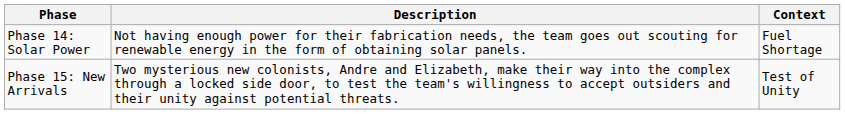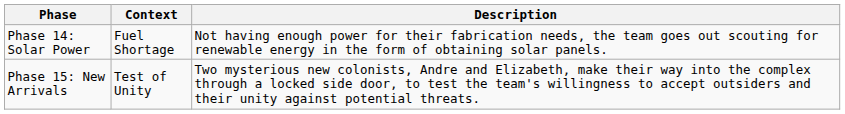columns swapped: Context <-> Description
